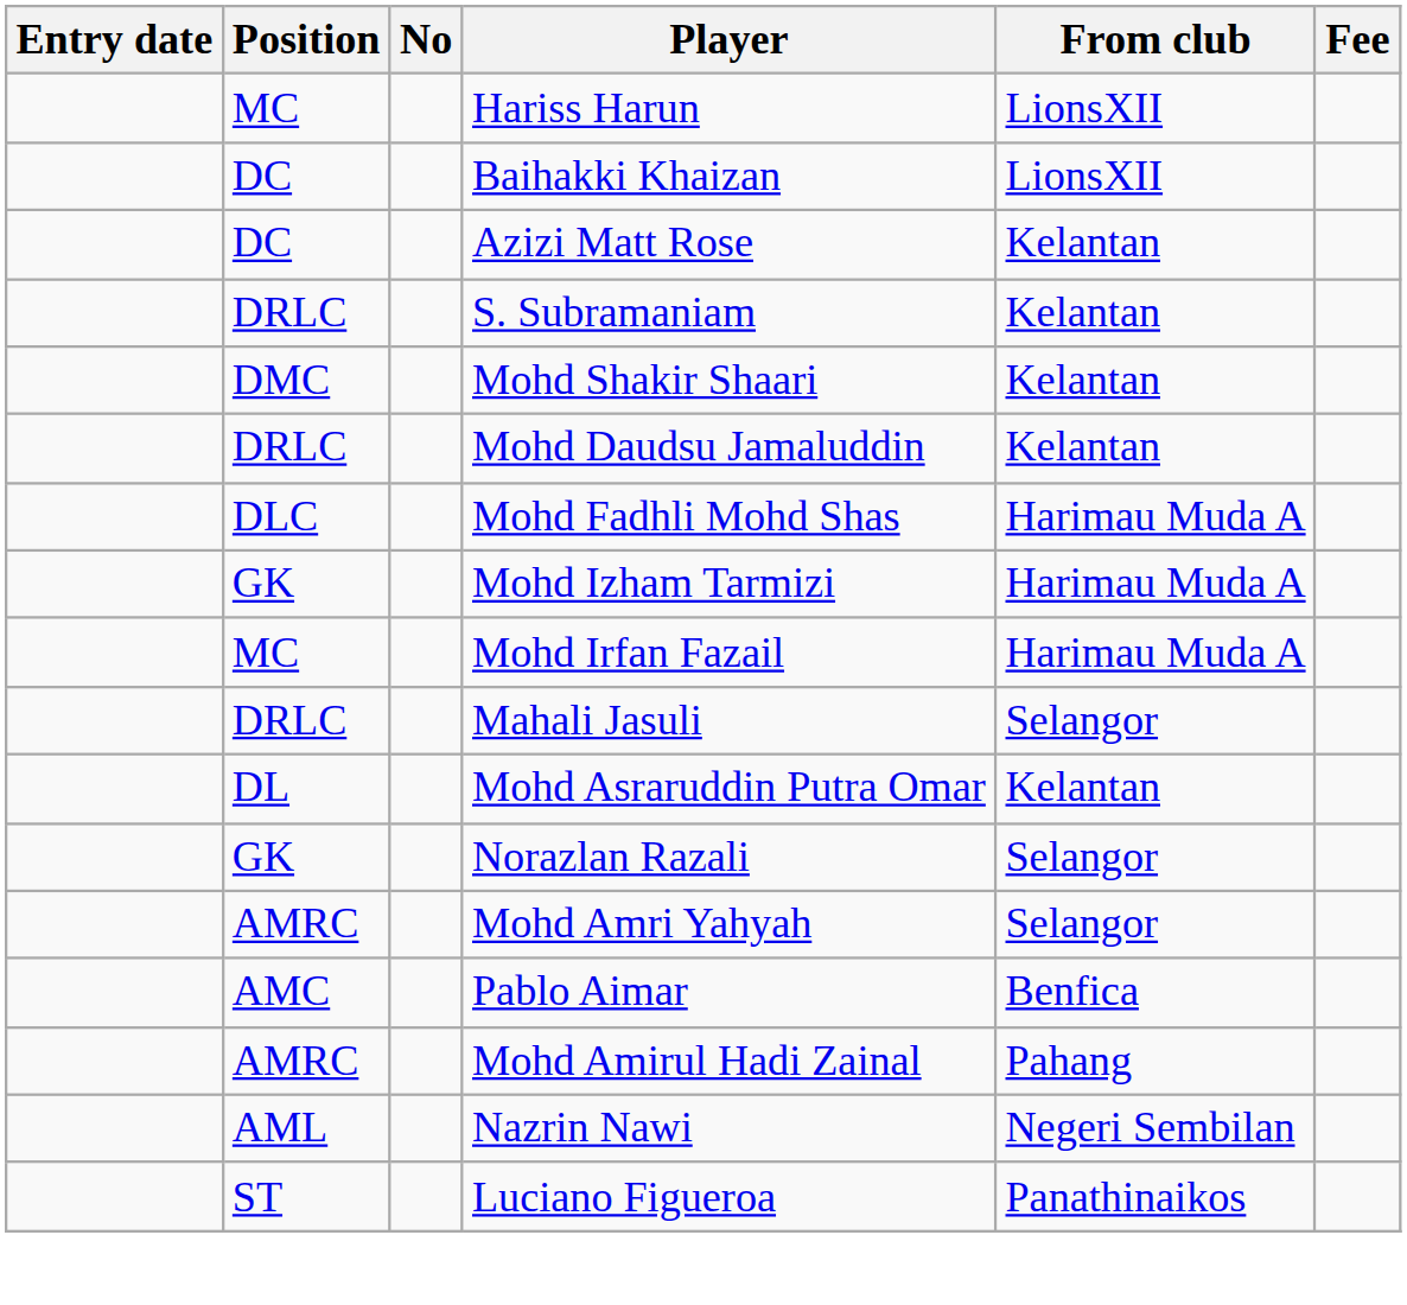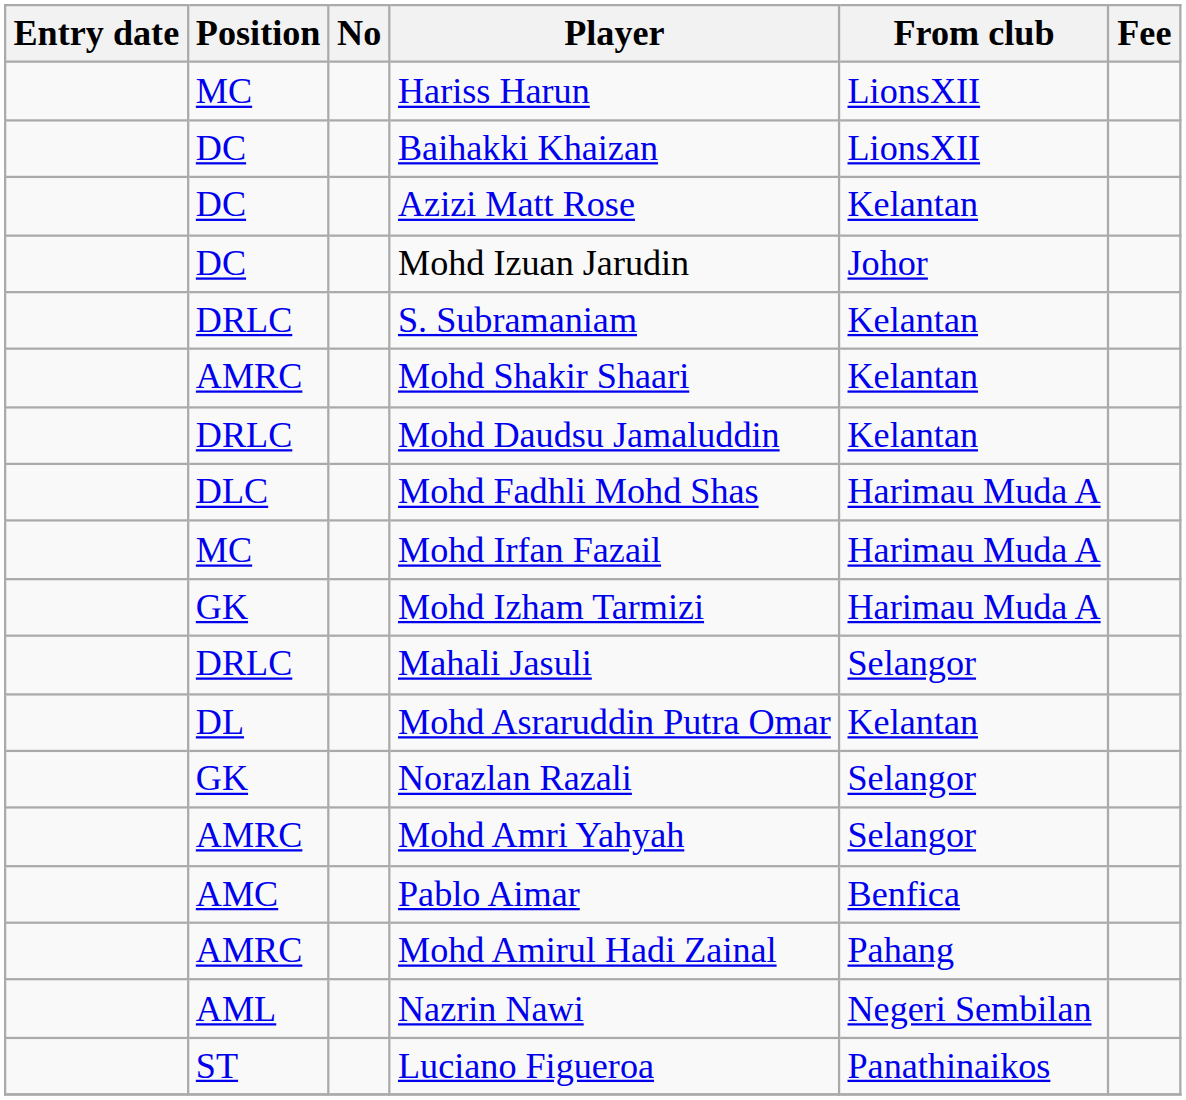+ row: DC | Mohd Izuan Jarudin | Johor
Mohd Shakir Shaari | Position: DMC -> AMRC
rows swapped: Mohd Irfan Fazail <-> Mohd Izham Tarmizi
